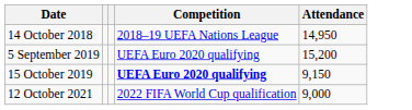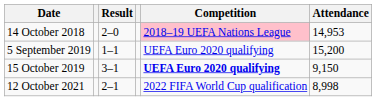+ column: Result | 2–0 | 1–1 | 3–1 | 2–1
14 October 2018 | Competition: no background -> pink background
14 October 2018 | Attendance: 14,950 -> 14,953
12 October 2021 | Attendance: 9,000 -> 8,998
